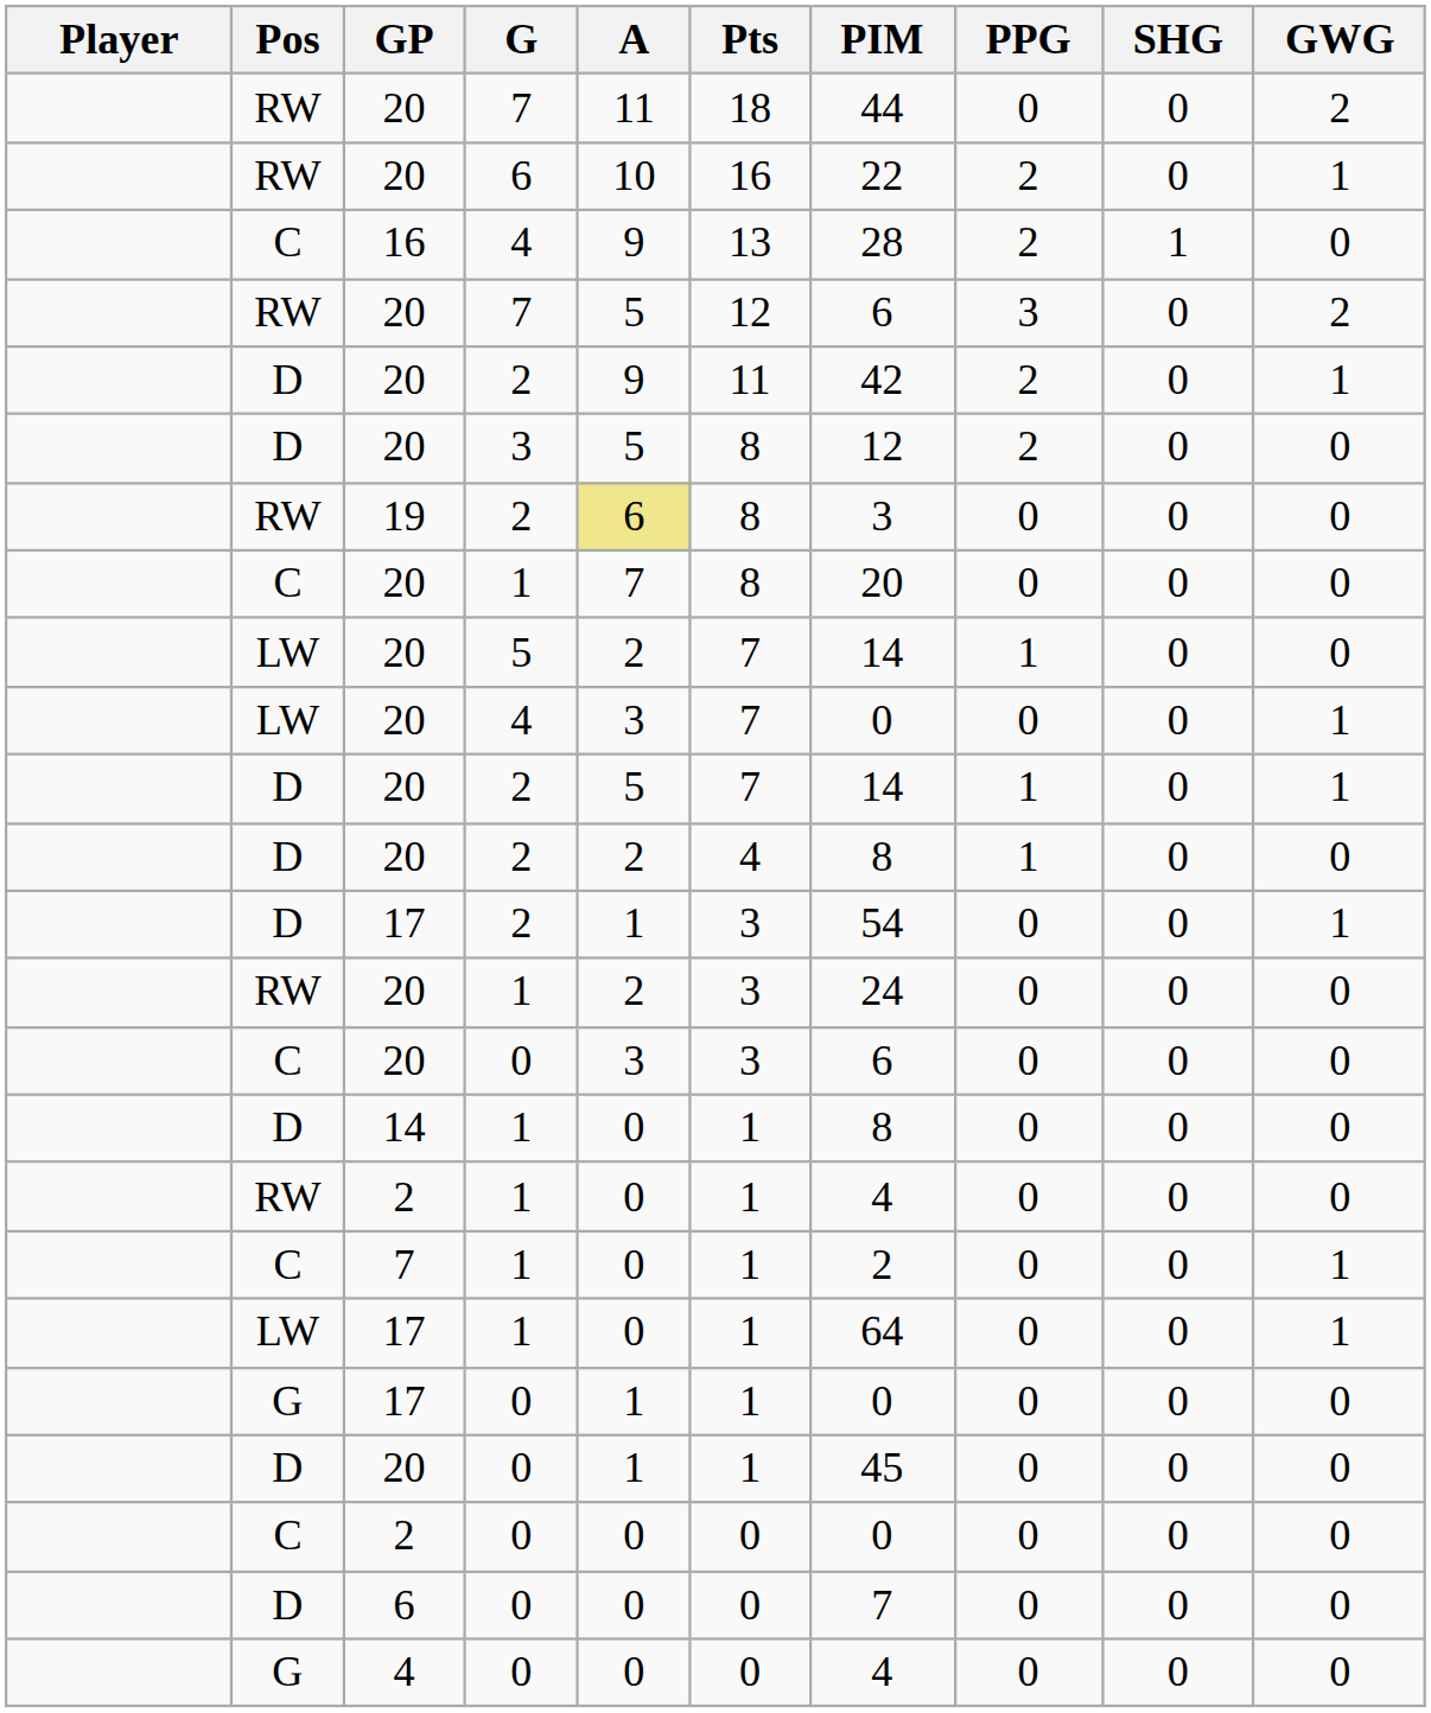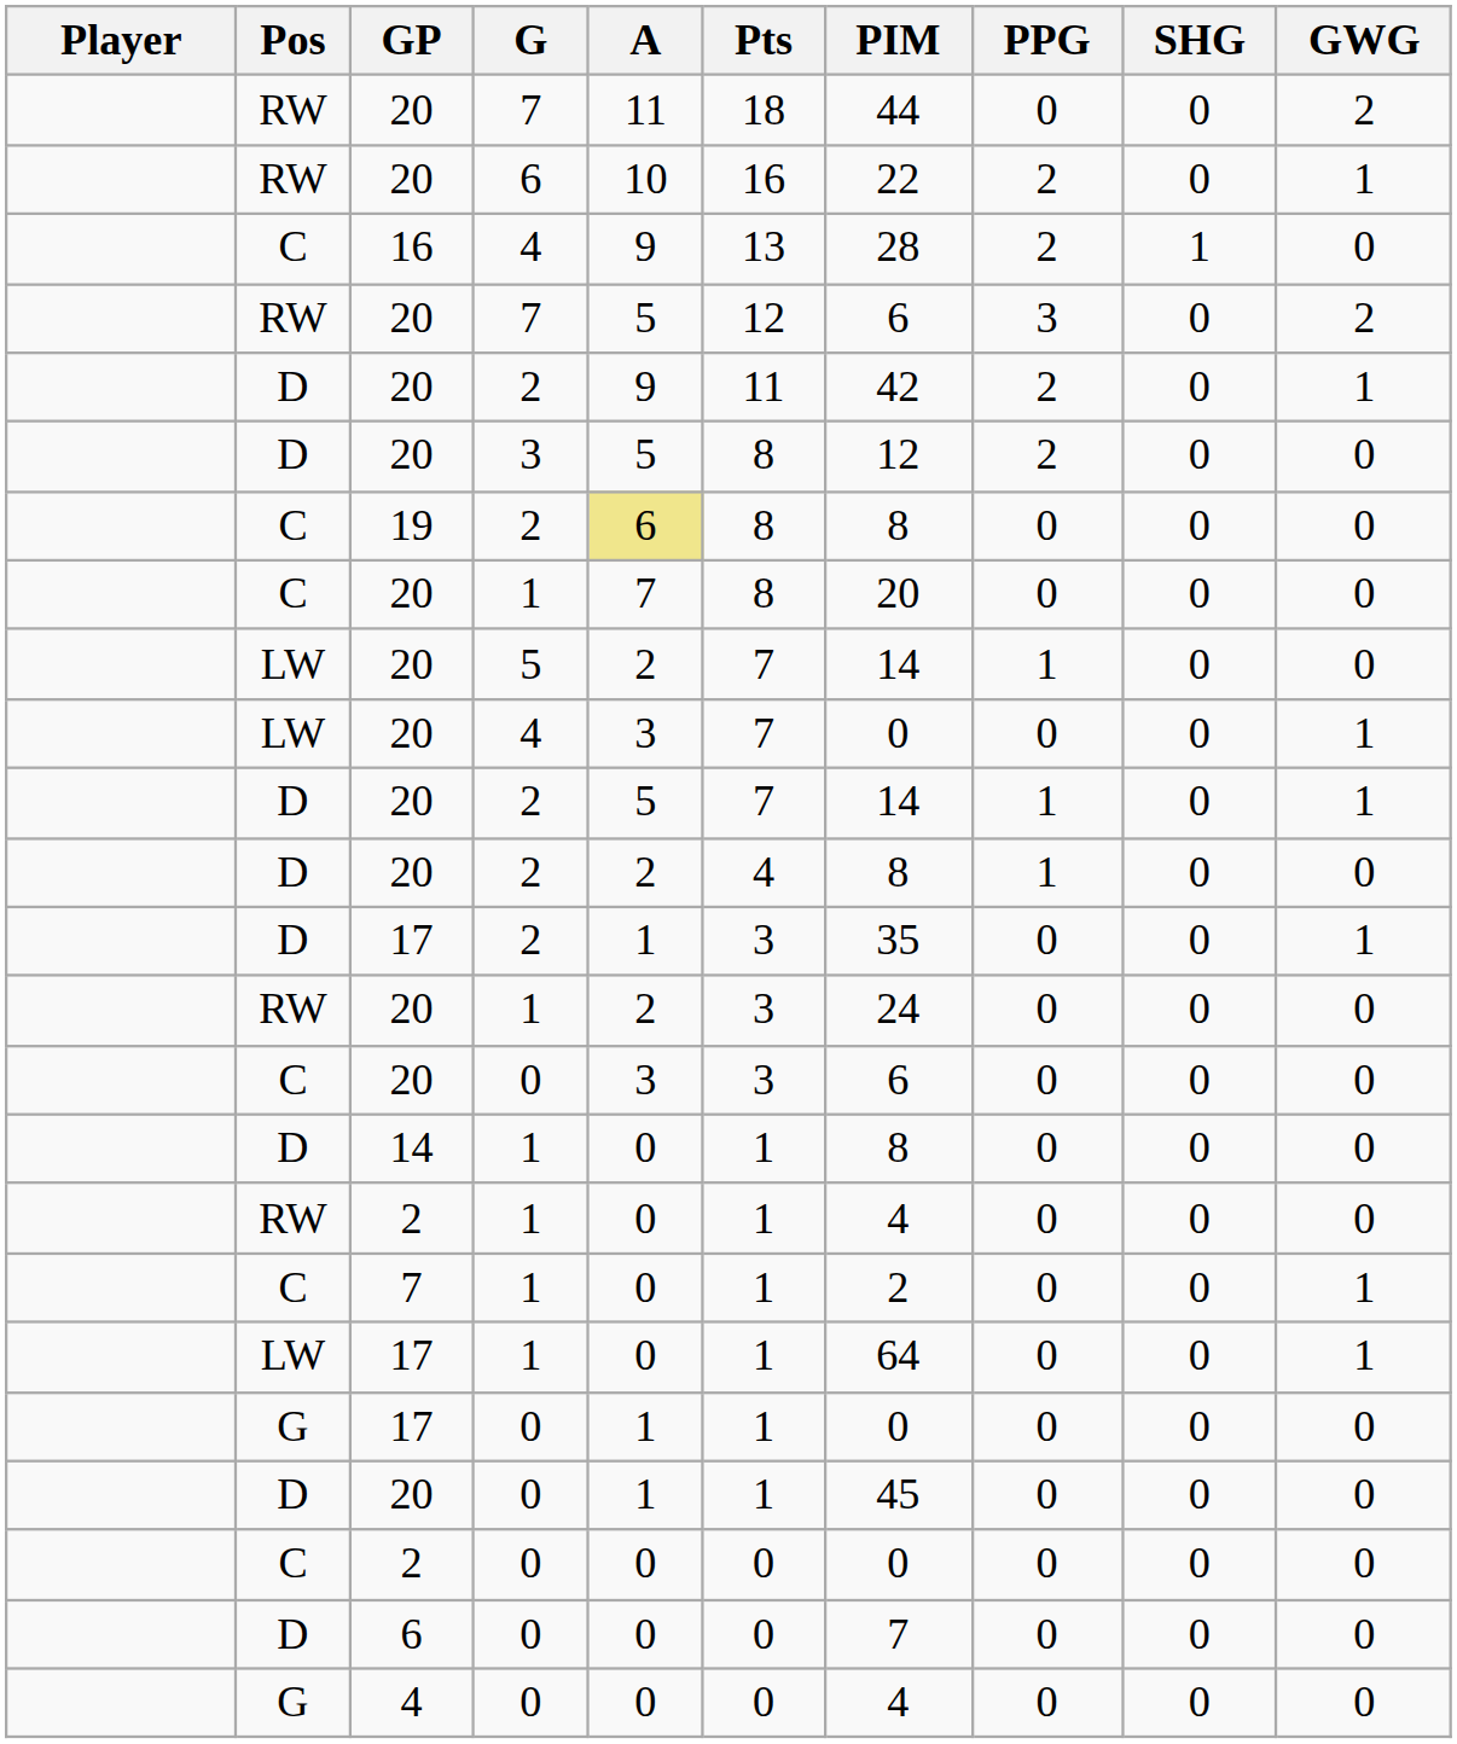19 | Pos: RW -> C
19 | PIM: 3 -> 8
17 / 2 | PIM: 54 -> 35
